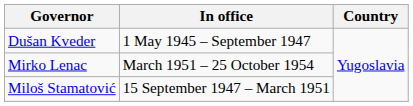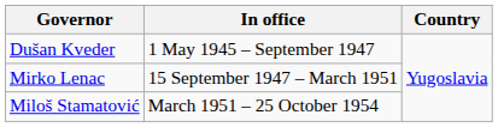Mirko Lenac | In office: March 1951 – 25 October 1954 -> 15 September 1947 – March 1951
Miloš Stamatović | In office: 15 September 1947 – March 1951 -> March 1951 – 25 October 1954
